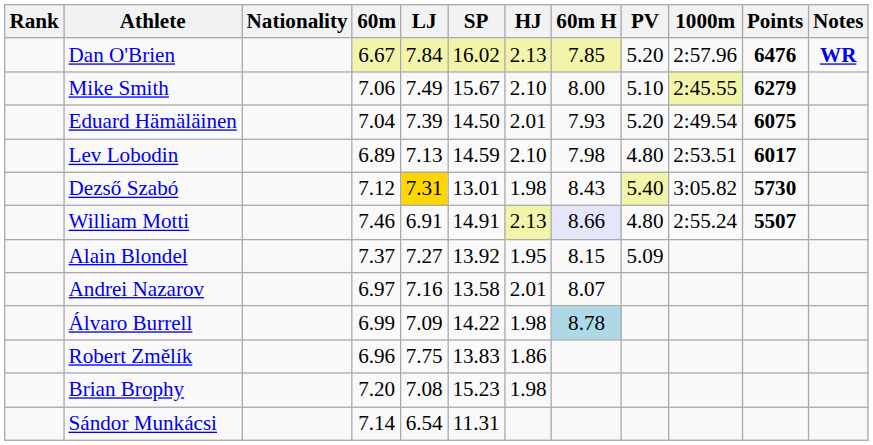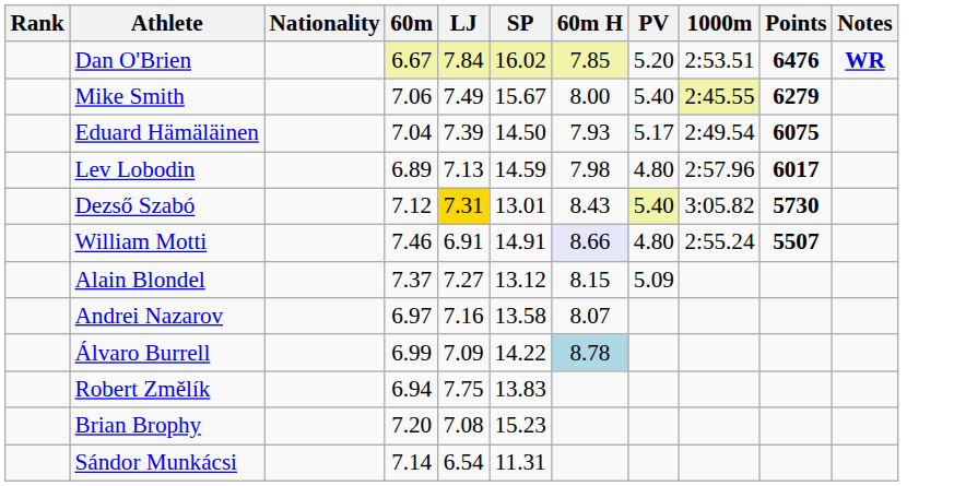- column: HJ | 2.13 | 2.10 | 2.01 | 2.10 | 1.98 | 2.13 | 1.95 | 2.01 | 1.98 | 1.86 | 1.98
Dan O'Brien | 1000m: 2:57.96 -> 2:53.51
Mike Smith | PV: 5.10 -> 5.40
Eduard Hämäläinen | PV: 5.20 -> 5.17
Lev Lobodin | 1000m: 2:53.51 -> 2:57.96
Alain Blondel | SP: 13.92 -> 13.12
Robert Změlík | 60m: 6.96 -> 6.94
